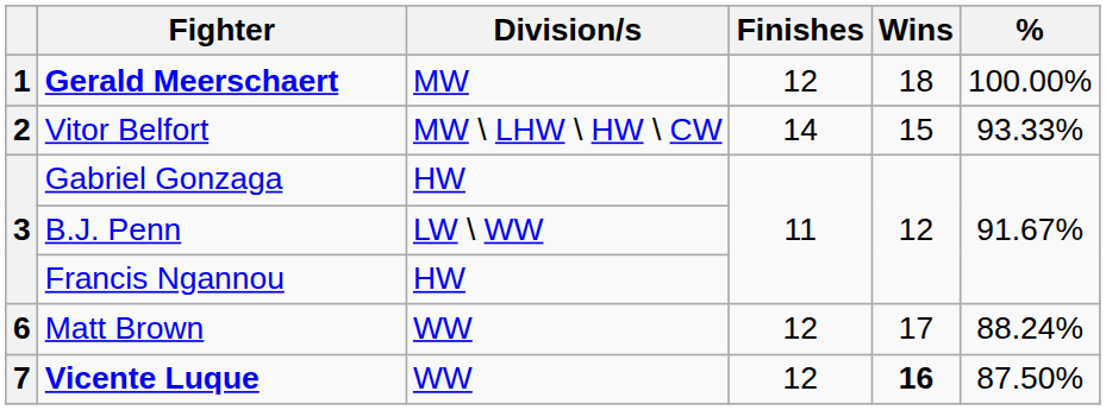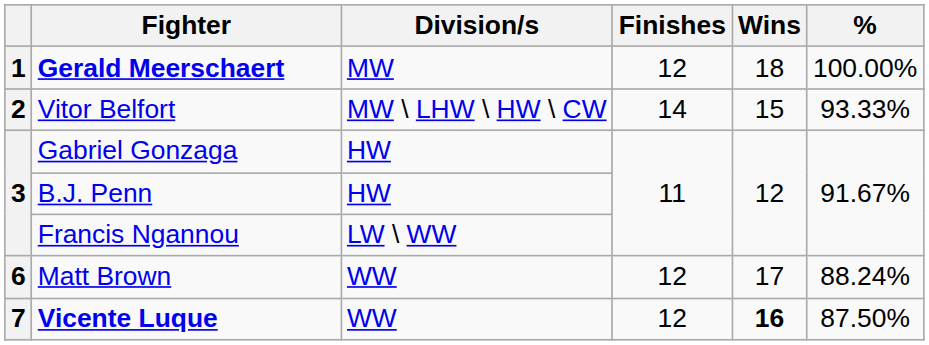B.J. Penn | Division/s: LW \ WW -> HW
Francis Ngannou | Division/s: HW -> LW \ WW
